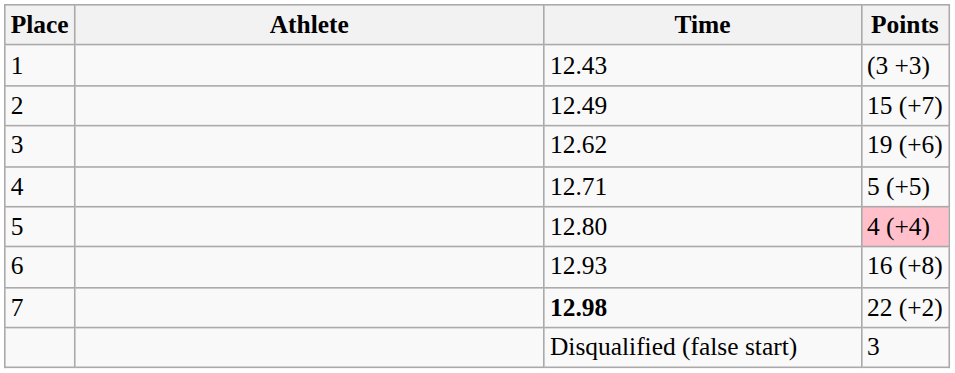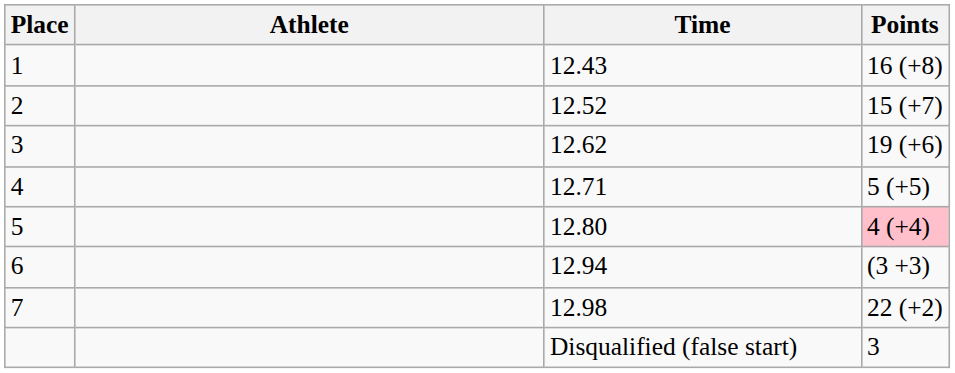1 | Points: (3 +3) -> 16 (+8)
2 | Time: 12.49 -> 12.52
6 | Time: 12.93 -> 12.94
6 | Points: 16 (+8) -> (3 +3)
7 | Time: bold -> normal
